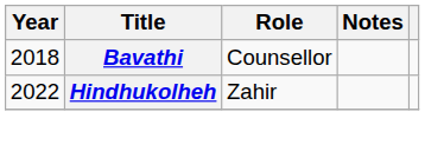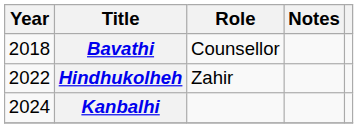+ row: 2024 | Kanbalhi
